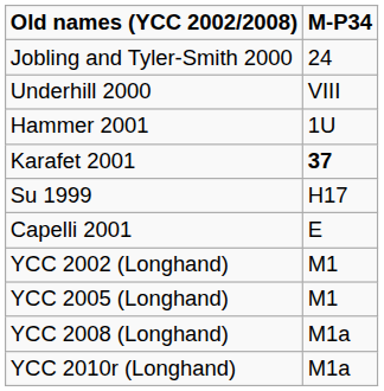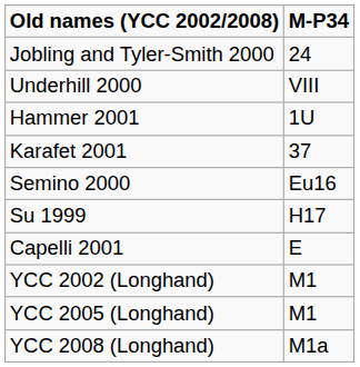Karafet 2001 | M-P34: bold -> normal
+ row: Semino 2000 | Eu16
- row: YCC 2010r (Longhand) | M1a
